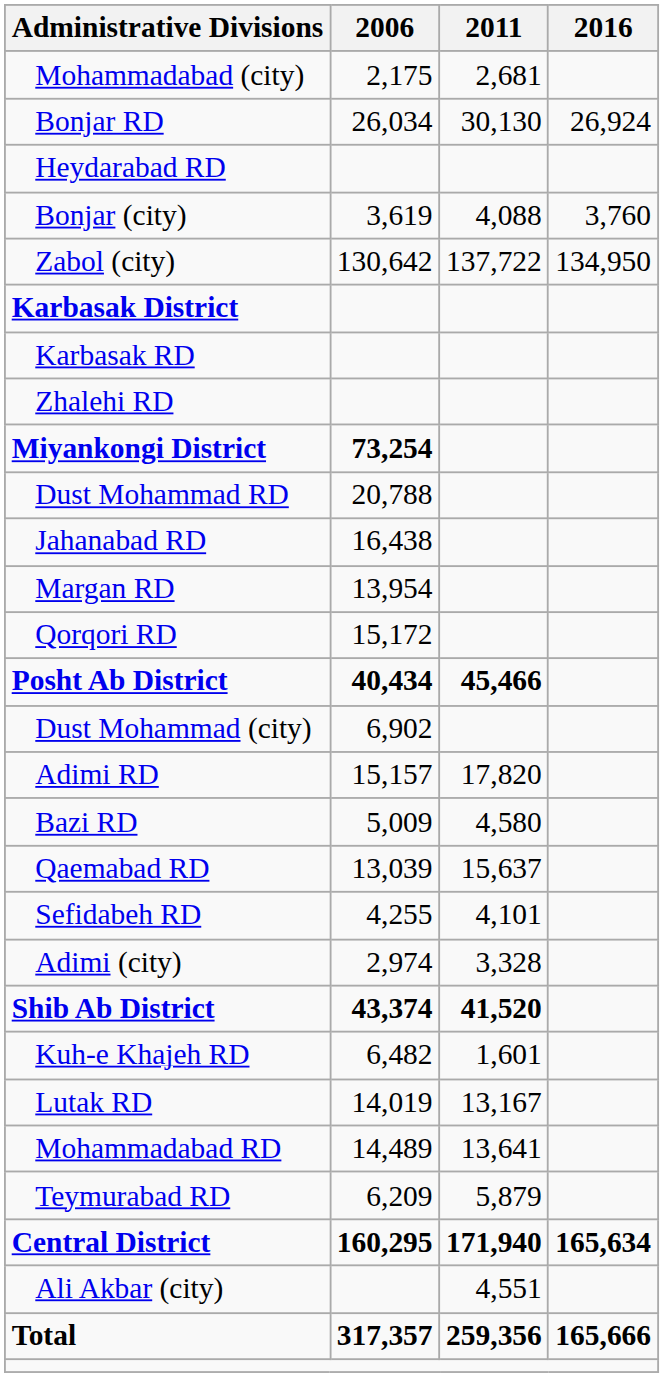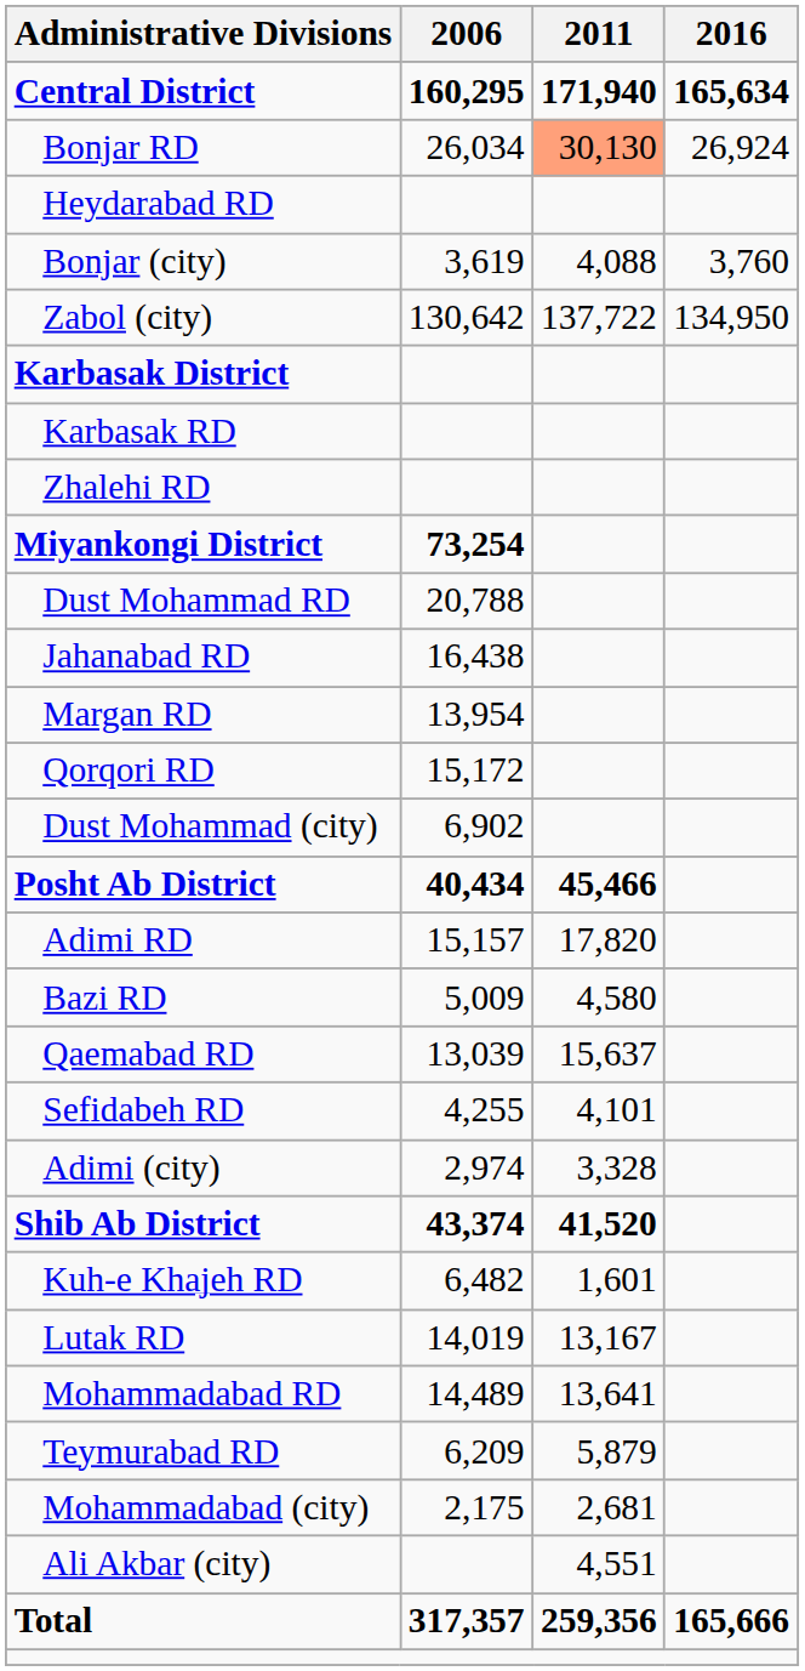rows swapped: Central District <-> Mohammadabad (city)
Bonjar RD | 2011: no background -> lightsalmon background
rows swapped: Dust Mohammad (city) <-> Posht Ab District
